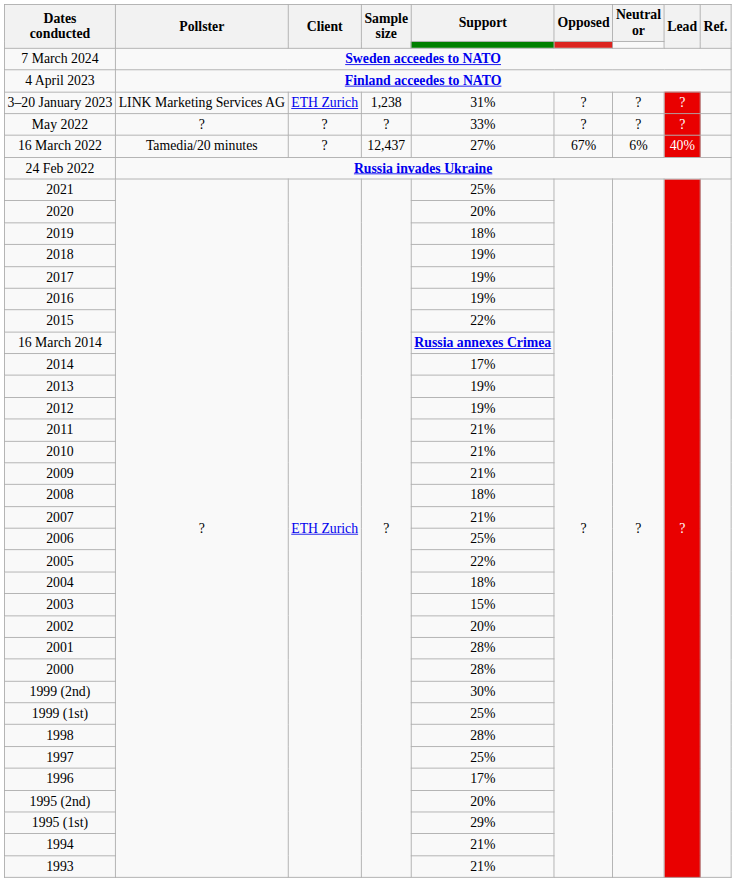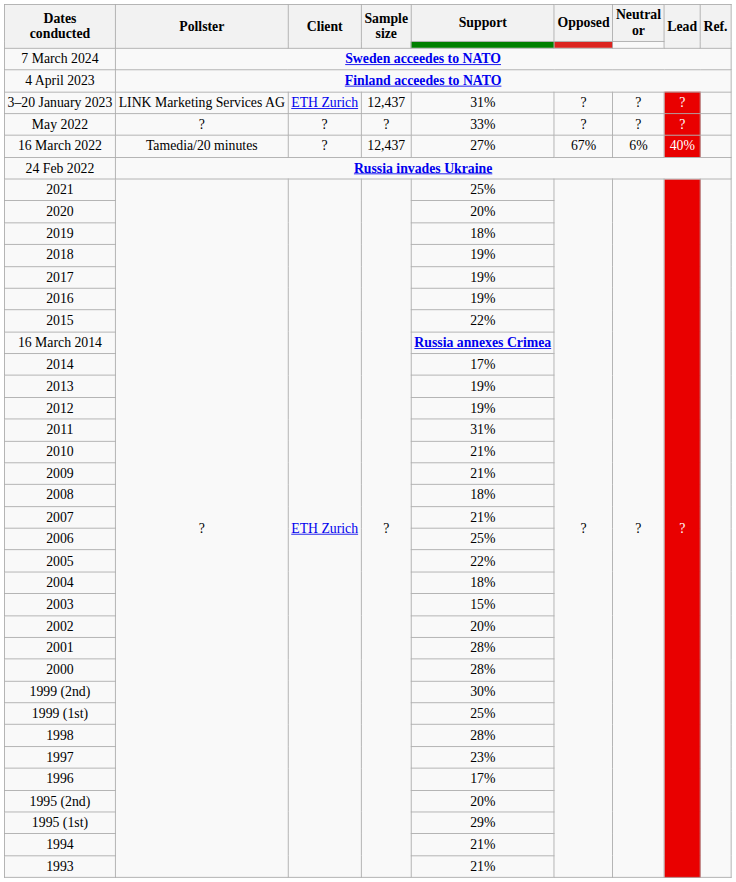3–20 January 2023 | Sample size: 1,238 -> 12,437
2011 | Support: 21% -> 31%
1997 | Support: 25% -> 23%
